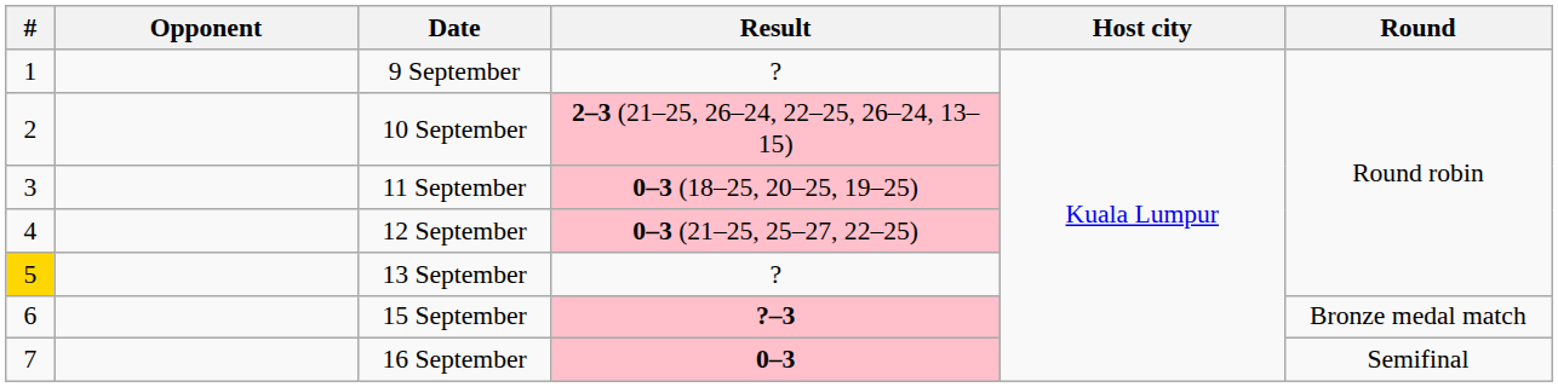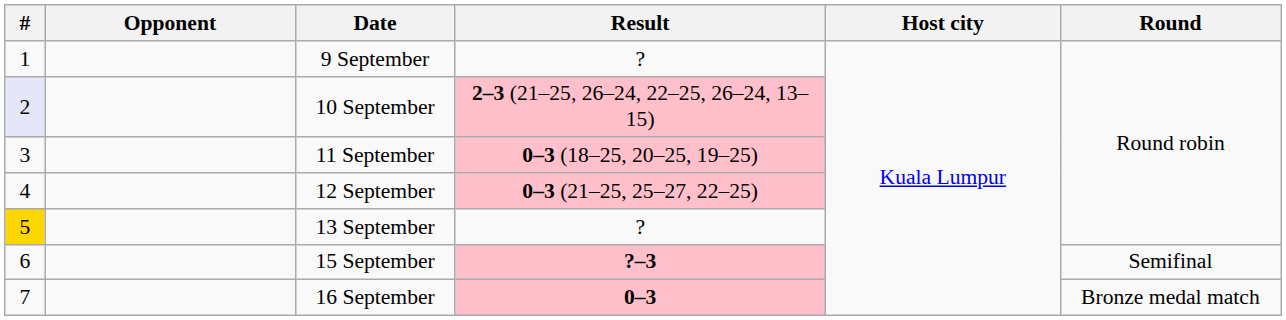10 September | #: no background -> lavender background
15 September | Round: Bronze medal match -> Semifinal
16 September | Round: Semifinal -> Bronze medal match
